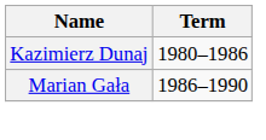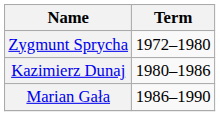+ row: Zygmunt Sprycha | 1972–1980
